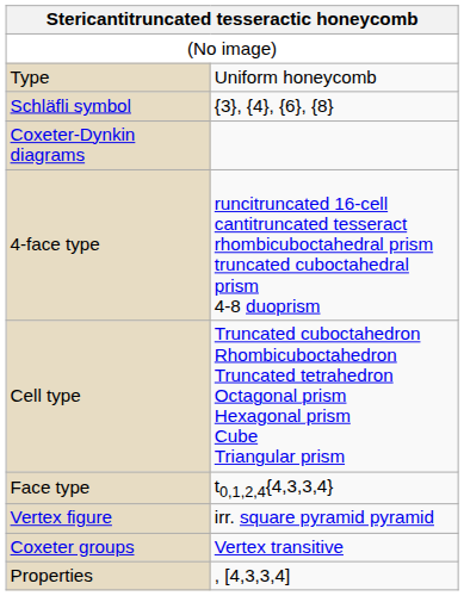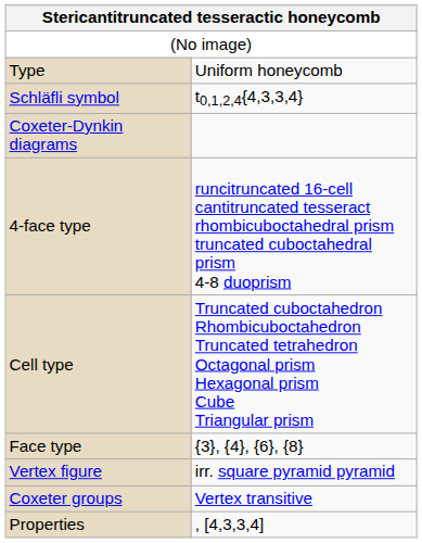Schläfli symbol | column 2: {3}, {4}, {6}, {8} -> t0,1,2,4{4,3,3,4}
Face type | column 2: t0,1,2,4{4,3,3,4} -> {3}, {4}, {6}, {8}
